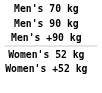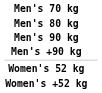+ row: Men's 80 kg
